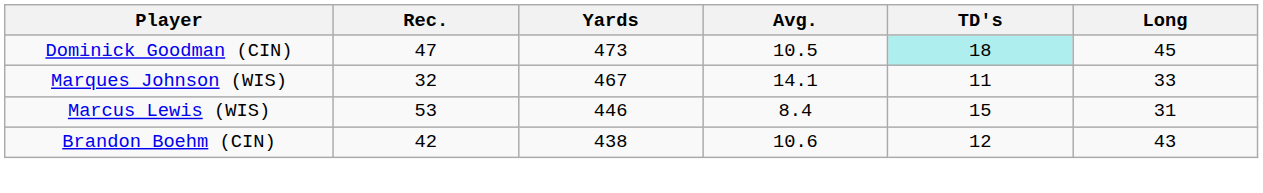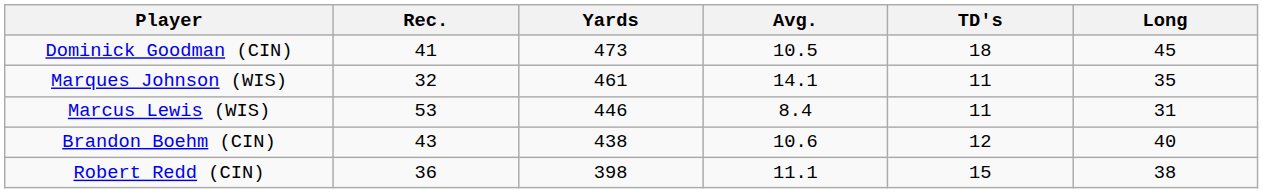Dominick Goodman (CIN) | Rec.: 47 -> 41
Dominick Goodman (CIN) | TD's: paleturquoise background -> no background
Marques Johnson (WIS) | Yards: 467 -> 461
Marques Johnson (WIS) | Long: 33 -> 35
Marcus Lewis (WIS) | TD's: 15 -> 11
Brandon Boehm (CIN) | Rec.: 42 -> 43
Brandon Boehm (CIN) | Long: 43 -> 40
+ row: Robert Redd (CIN) | 36 | 398 | 11.1 | 15 | 38
